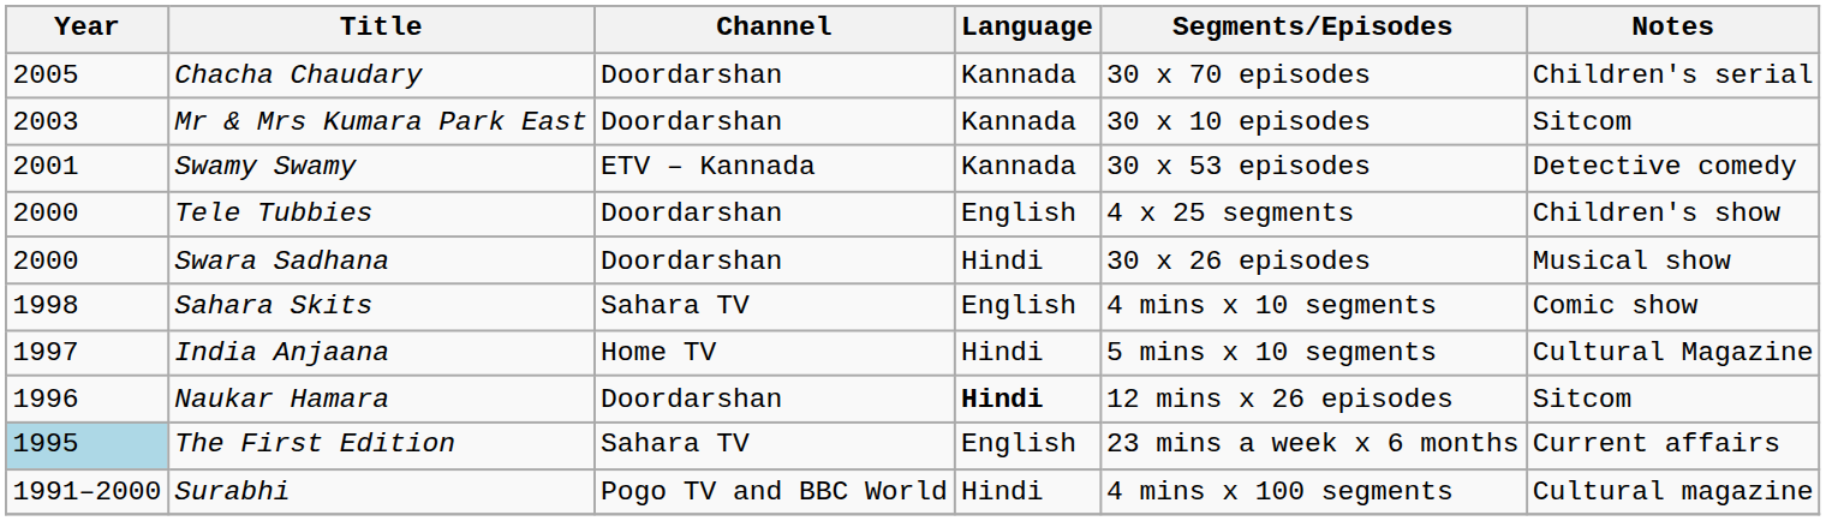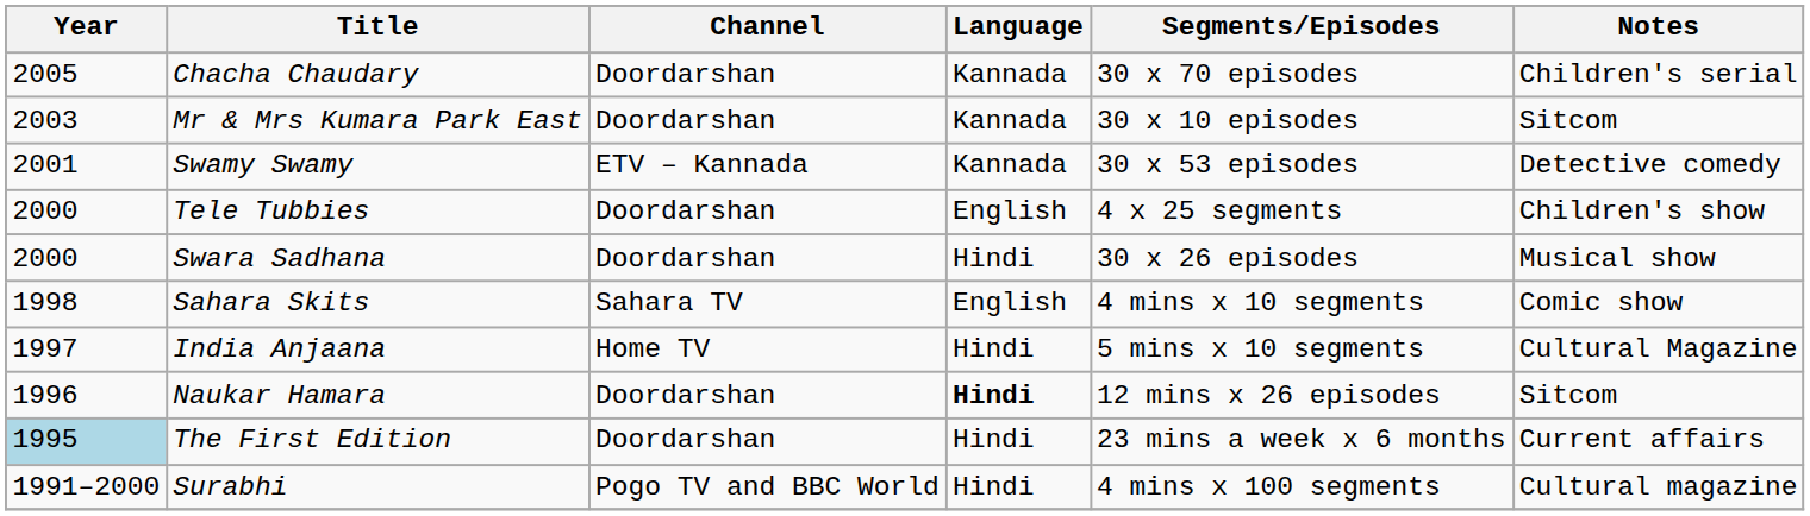The First Edition | Channel: Sahara TV -> Doordarshan
The First Edition | Language: English -> Hindi
